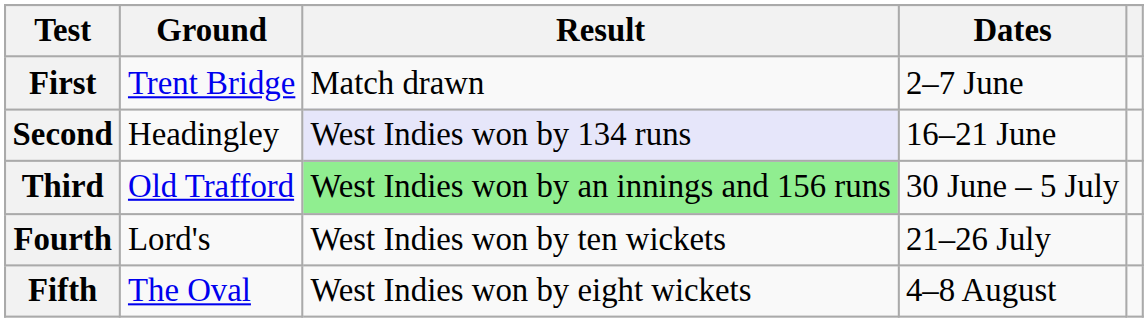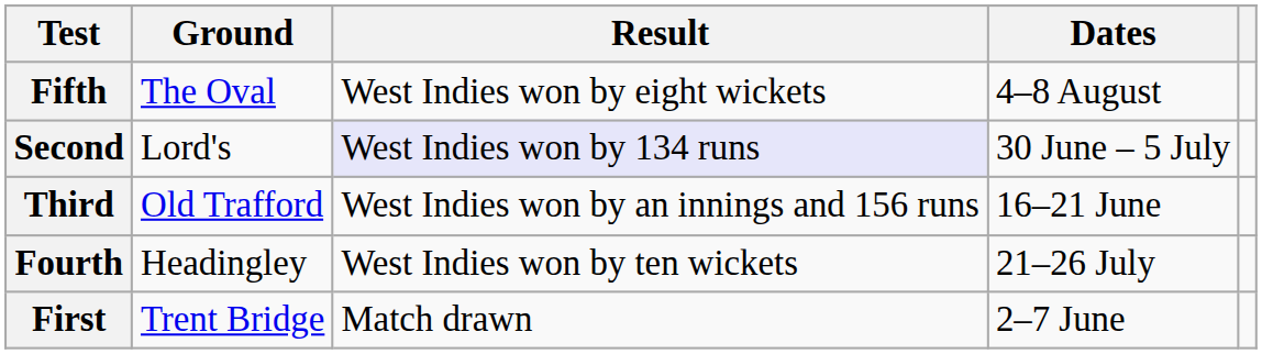rows swapped: First <-> Fifth
Second | Ground: Headingley -> Lord's
Second | Dates: 16–21 June -> 30 June – 5 July
Third | Result: lightgreen background -> no background
Third | Dates: 30 June – 5 July -> 16–21 June
Fourth | Ground: Lord's -> Headingley
